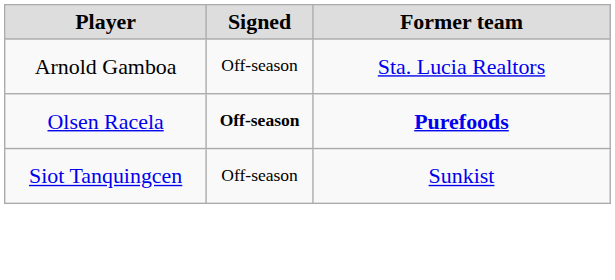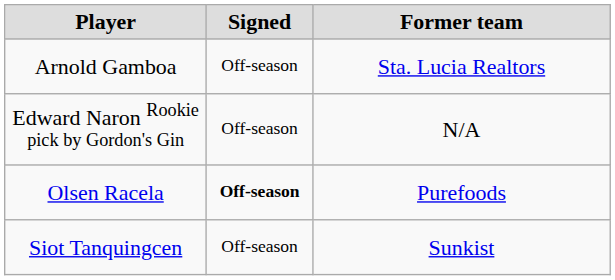+ row: Edward Naron Rookie pick by Gordon's Gin | Off-season | N/A
Olsen Racela | Former team: bold -> normal
